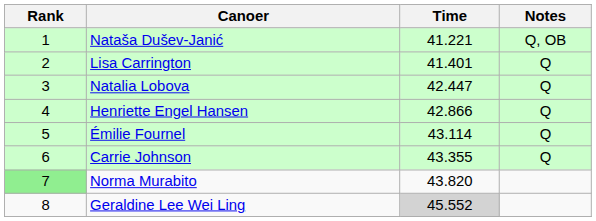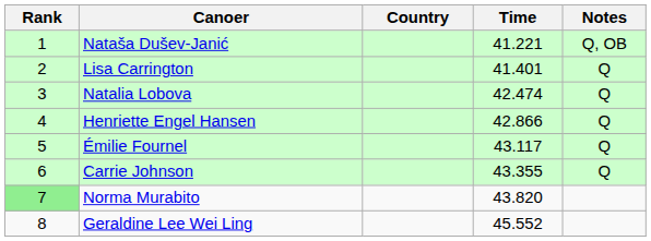+ column: Country
Natalia Lobova | Time: 42.447 -> 42.474
Émilie Fournel | Time: 43.114 -> 43.117
Geraldine Lee Wei Ling | Time: lightgrey background -> no background
